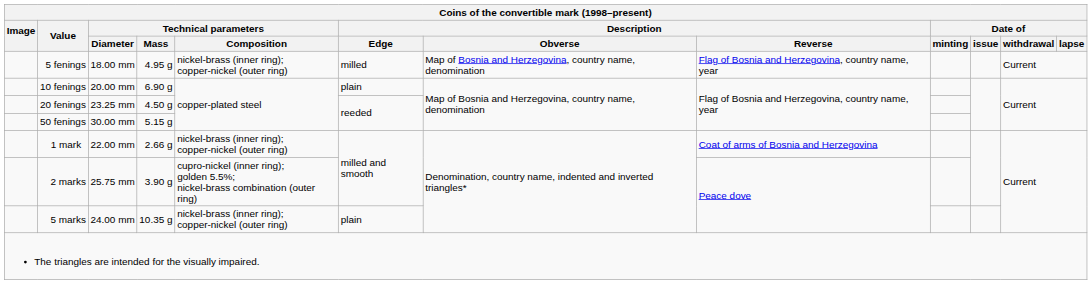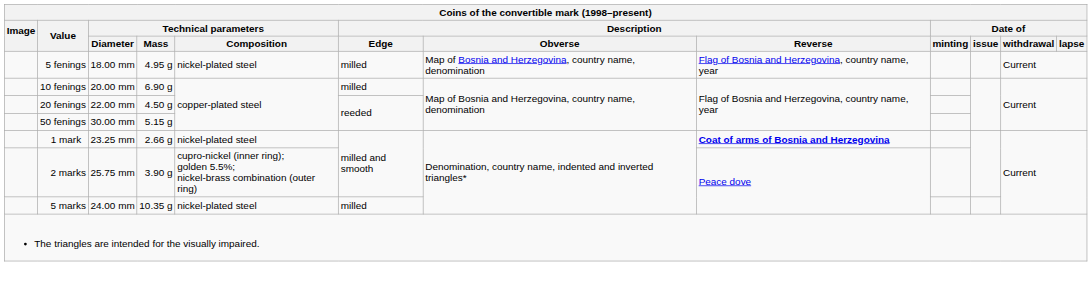5 fenings | column 5: nickel-brass (inner ring); copper-nickel (outer ring) -> nickel-plated steel
10 fenings | column 6: plain -> milled
20 fenings | column 3: 23.25 mm -> 22.00 mm
1 mark | column 3: 22.00 mm -> 23.25 mm
1 mark | column 5: nickel-brass (inner ring); copper-nickel (outer ring) -> nickel-plated steel
1 mark | column 8: normal -> bold
5 marks | column 5: nickel-brass (inner ring); copper-nickel (outer ring) -> nickel-plated steel
5 marks | column 6: plain -> milled
